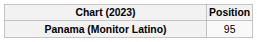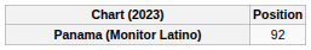Panama (Monitor Latino) | Position: 95 -> 92
